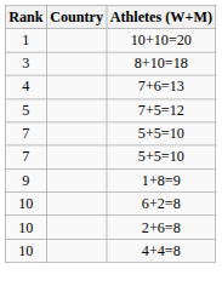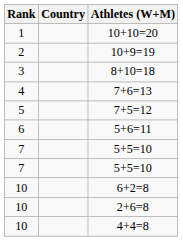+ row: 2 | 10+9=19
+ row: 6 | 5+6=11
- row: 9 | 1+8=9
